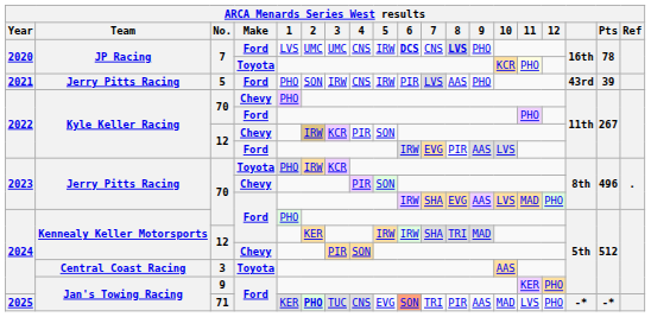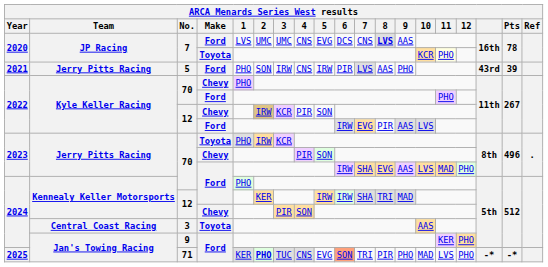7 / Ford | 5: IRW -> EVG
7 / Ford | 6: bold -> normal
7 / Ford | 9: PHO -> AAS
71 | 9: AAS -> PHO
